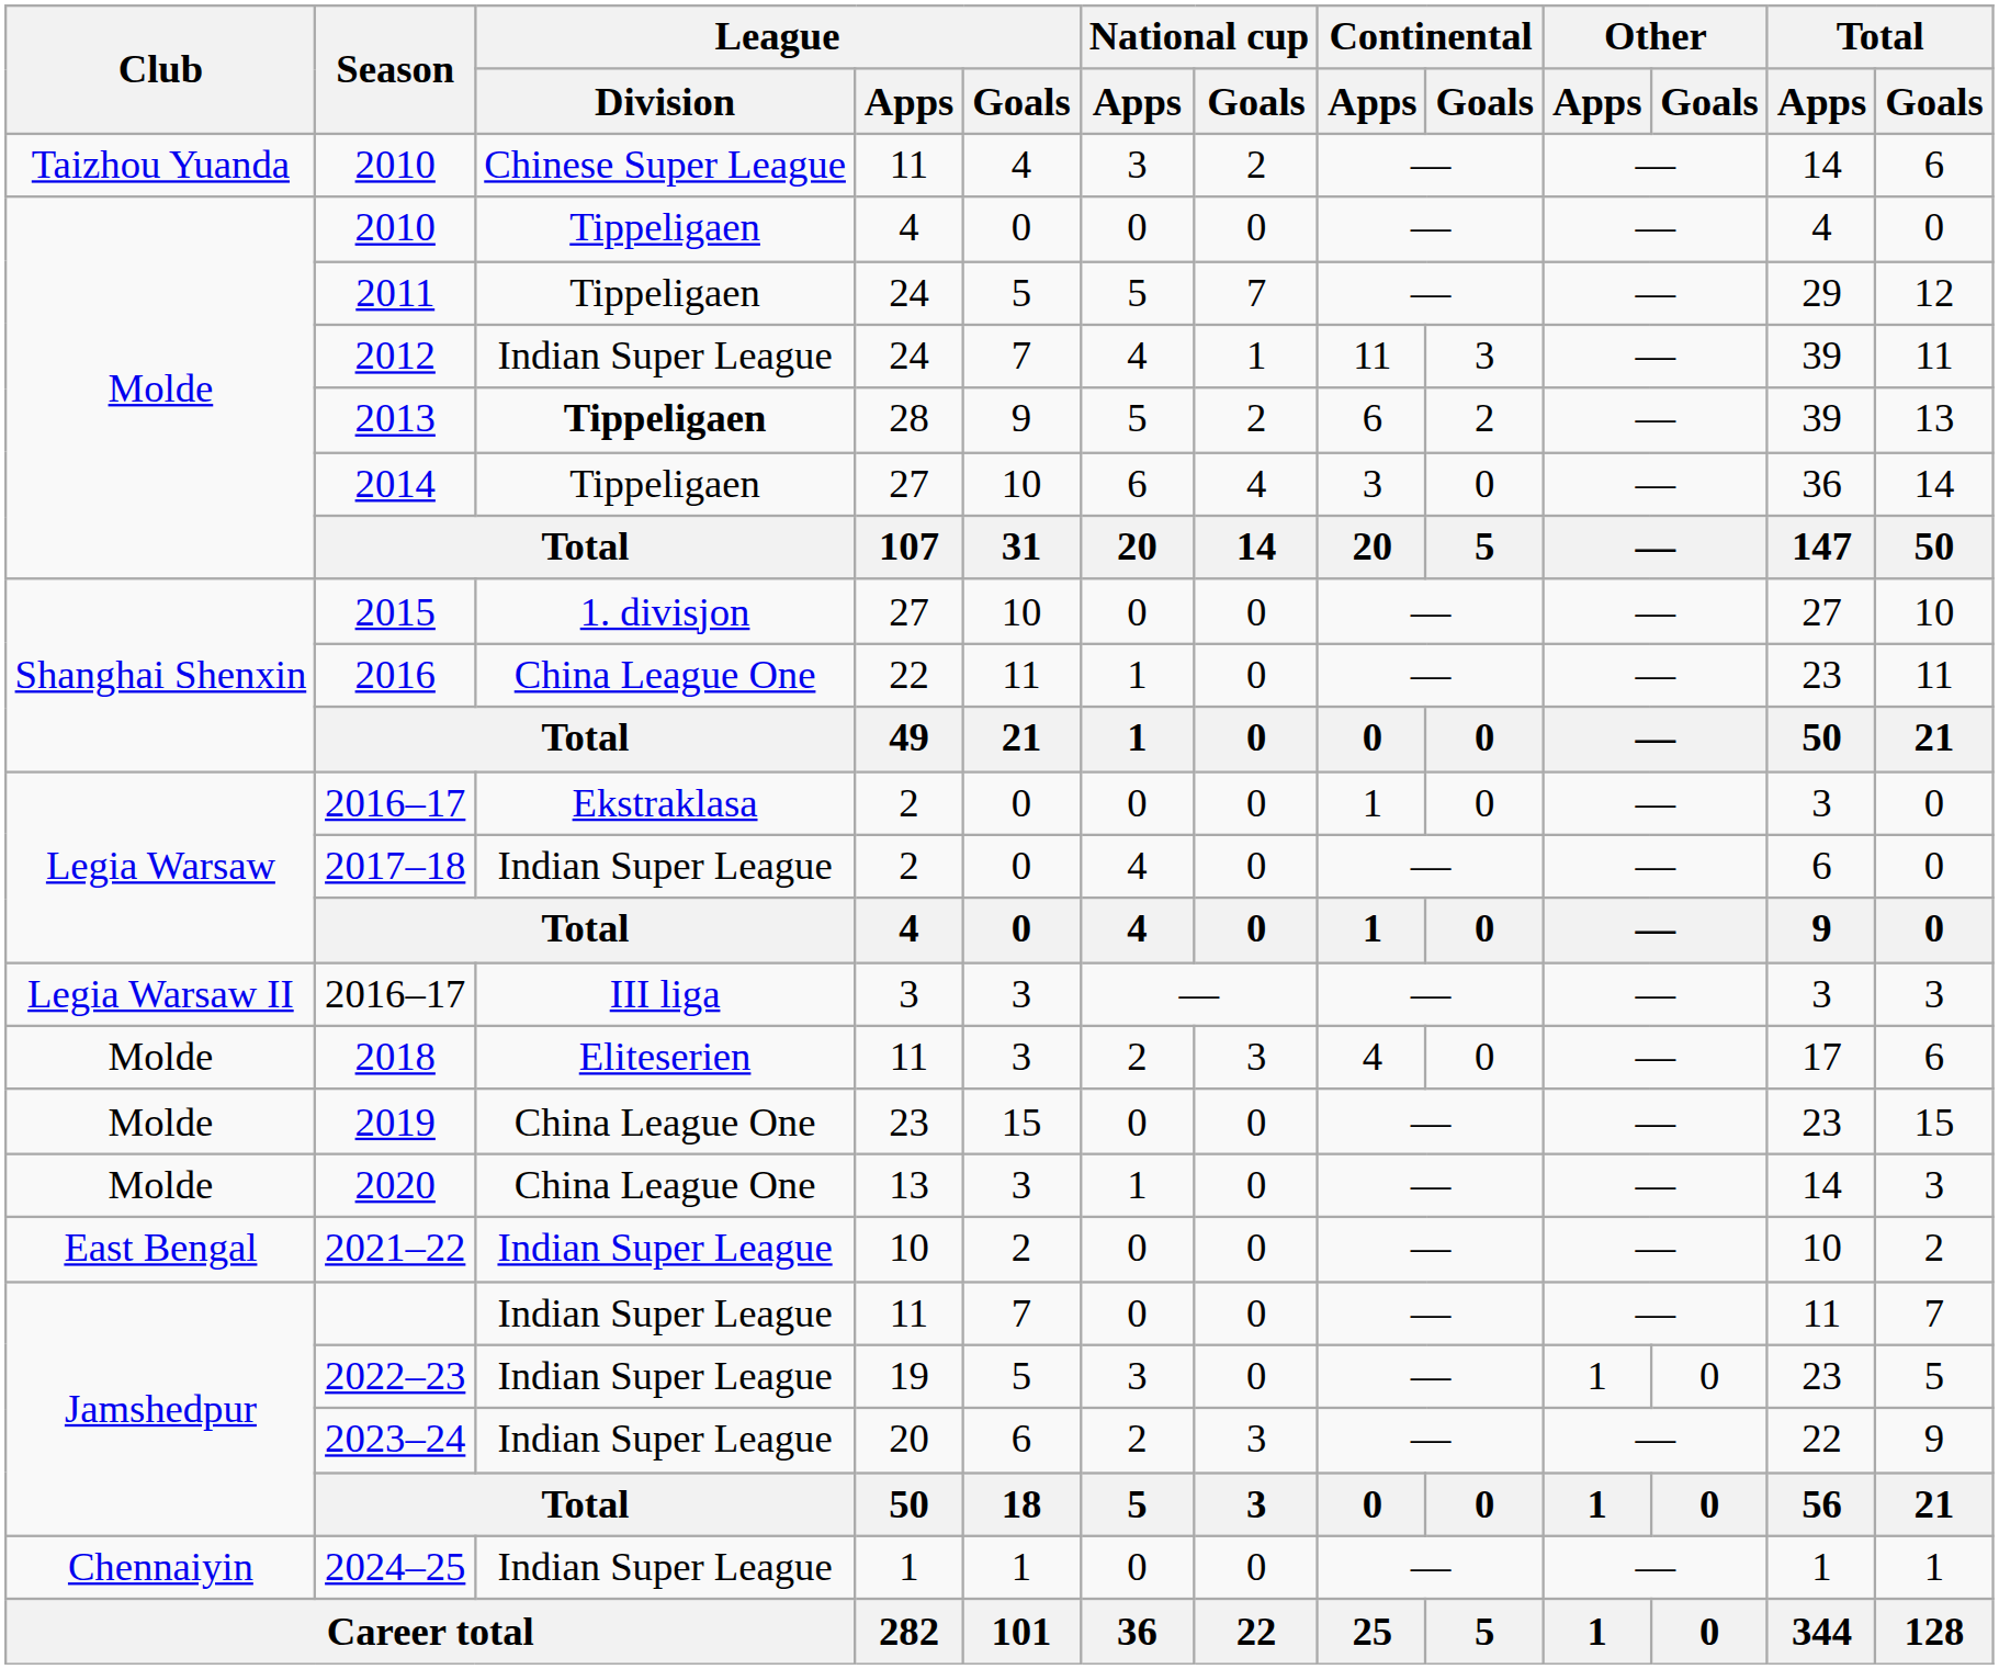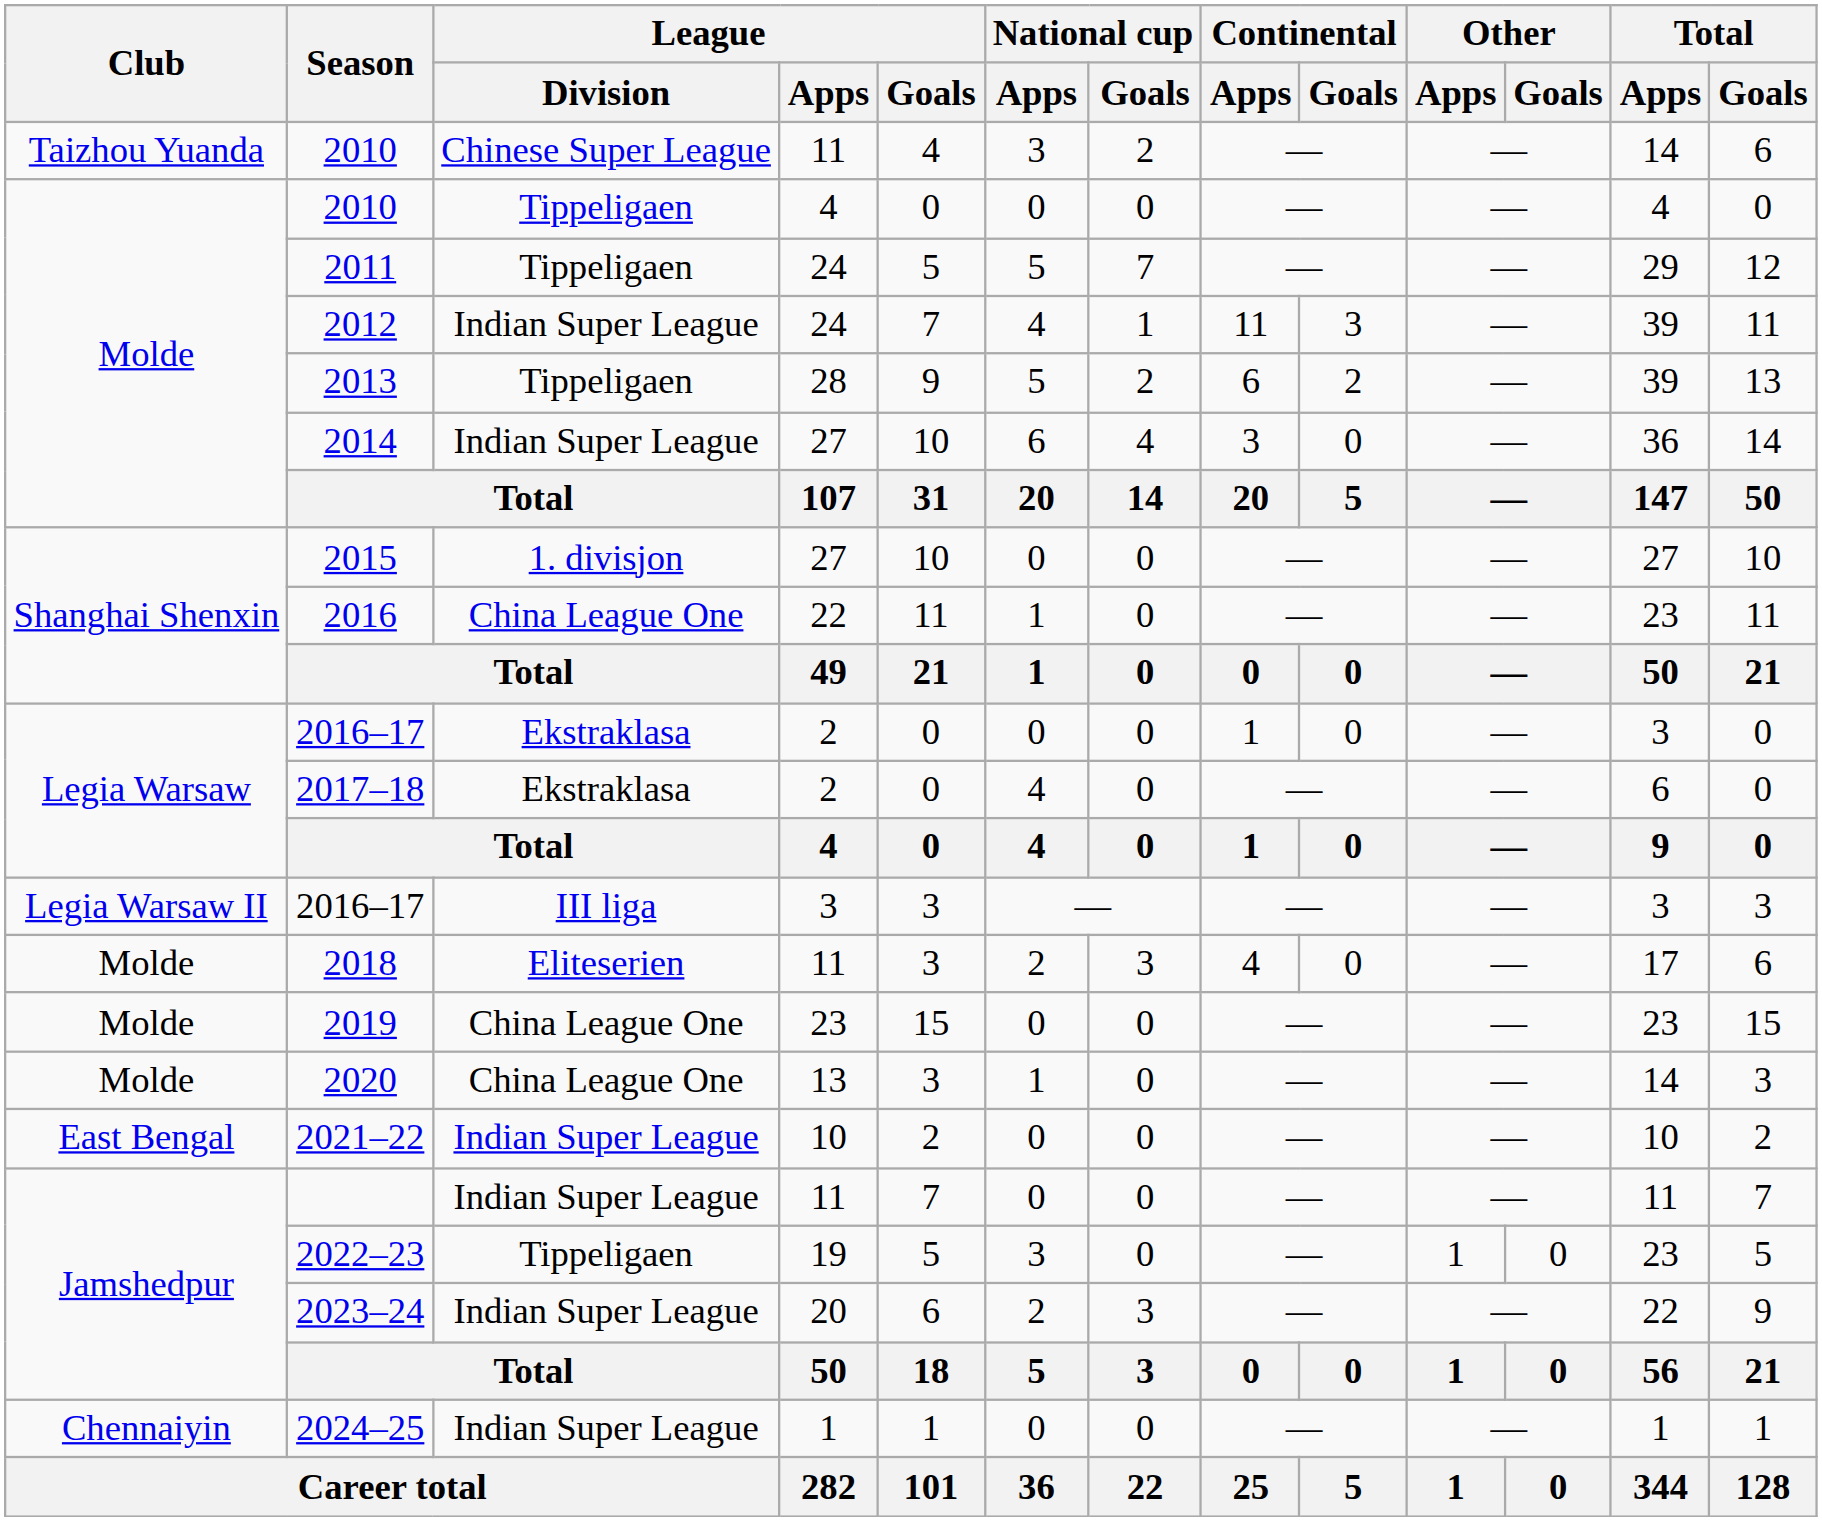2013 | League / Division: bold -> normal
2014 | League / Division: Tippeligaen -> Indian Super League
2017–18 | League / Division: Indian Super League -> Ekstraklasa
2022–23 | League / Division: Indian Super League -> Tippeligaen
